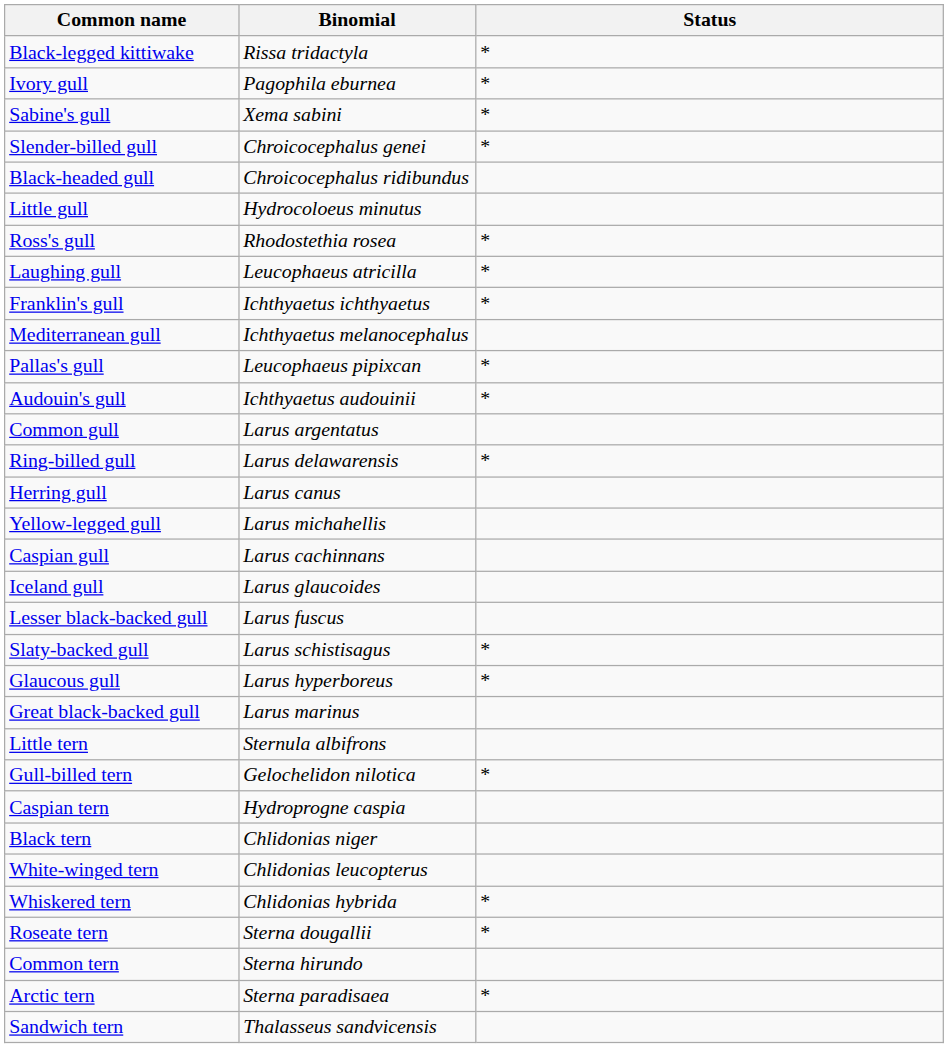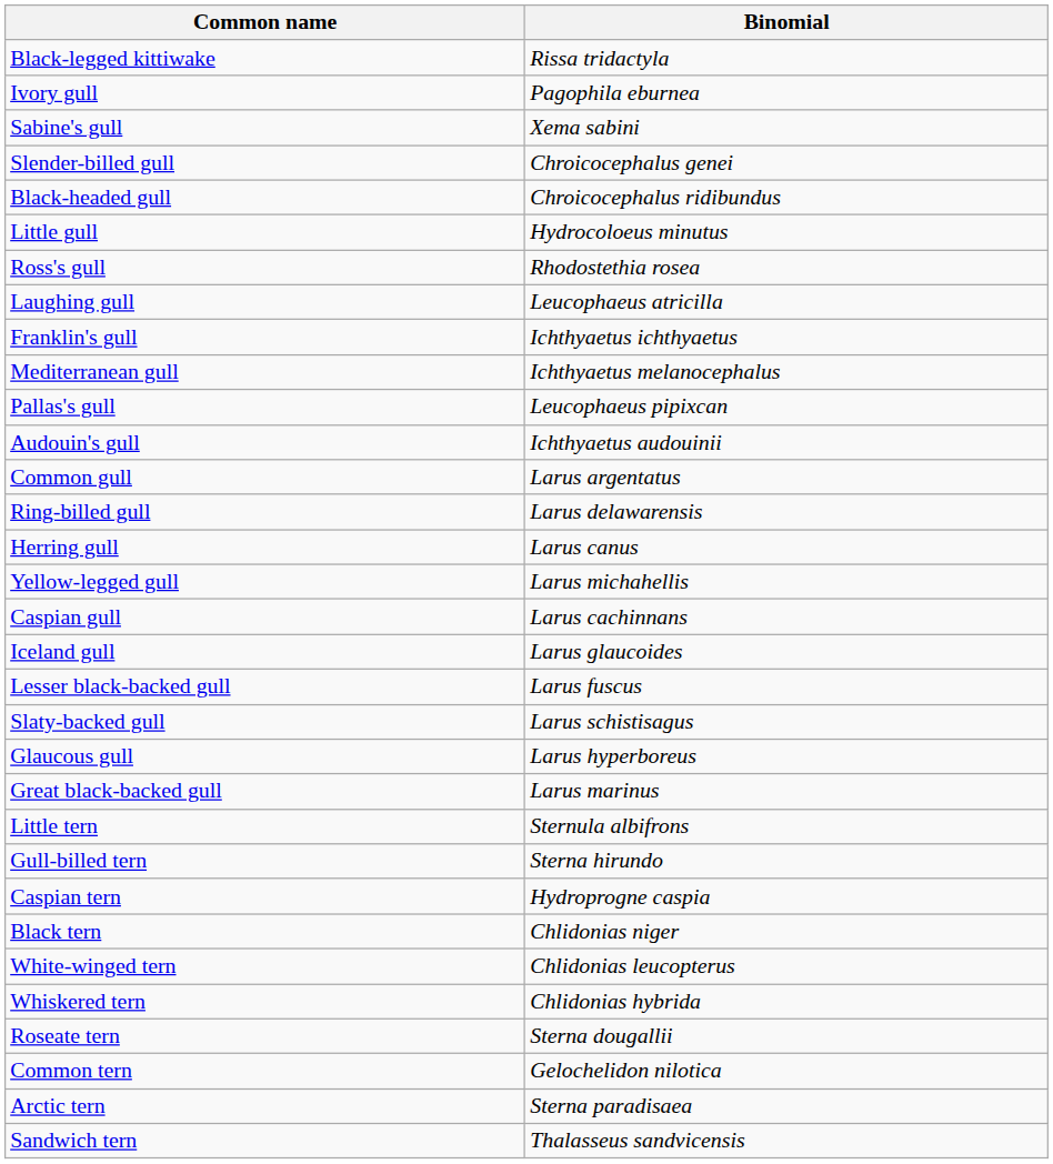- column: Status | * | * | * | * | * | * | * | * | * | * | * | * | * | * | * | *
Gull-billed tern | Binomial: Gelochelidon nilotica -> Sterna hirundo
Common tern | Binomial: Sterna hirundo -> Gelochelidon nilotica
